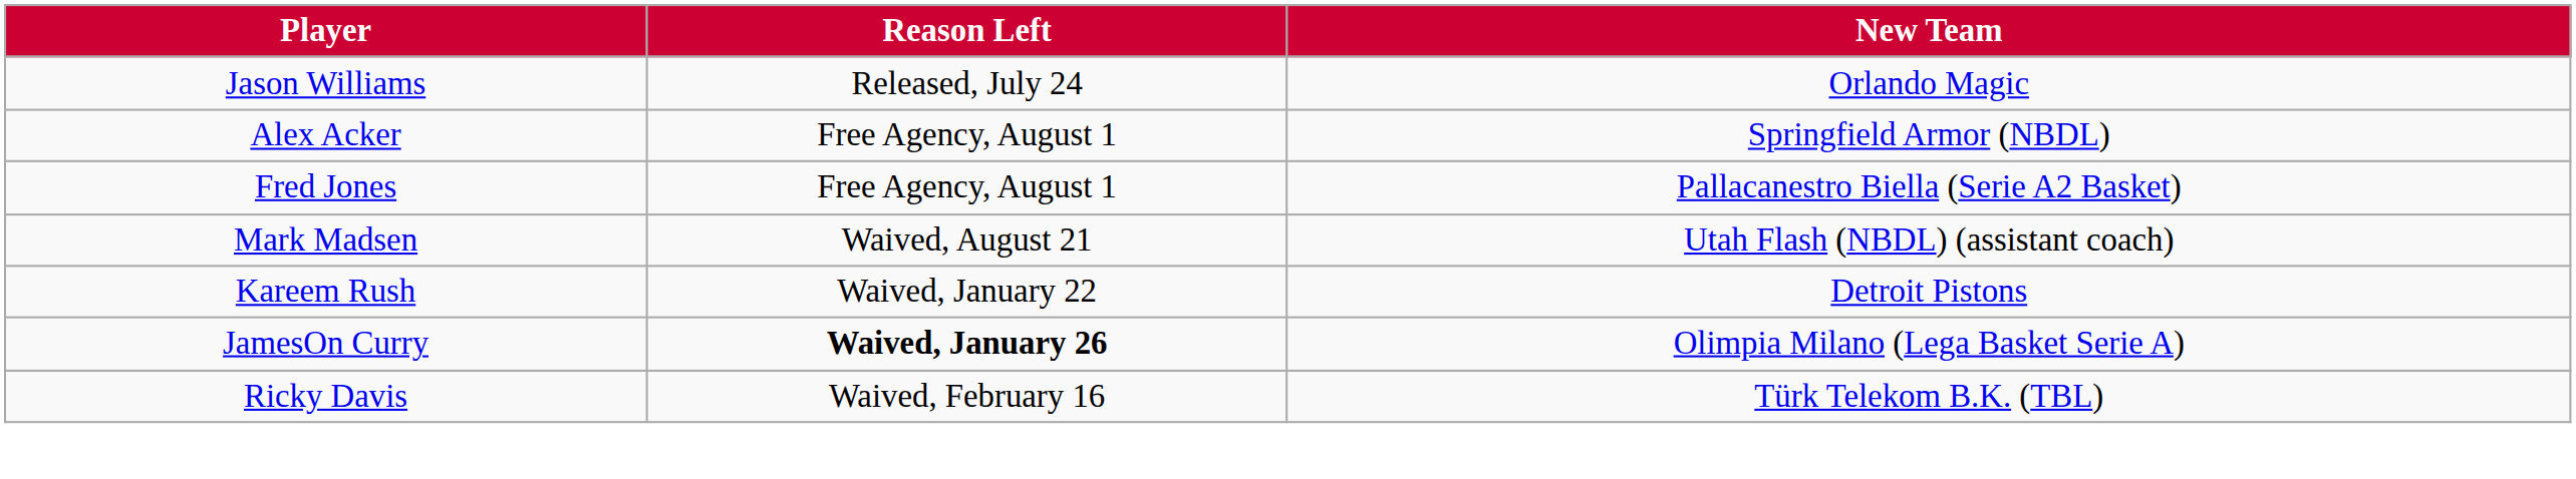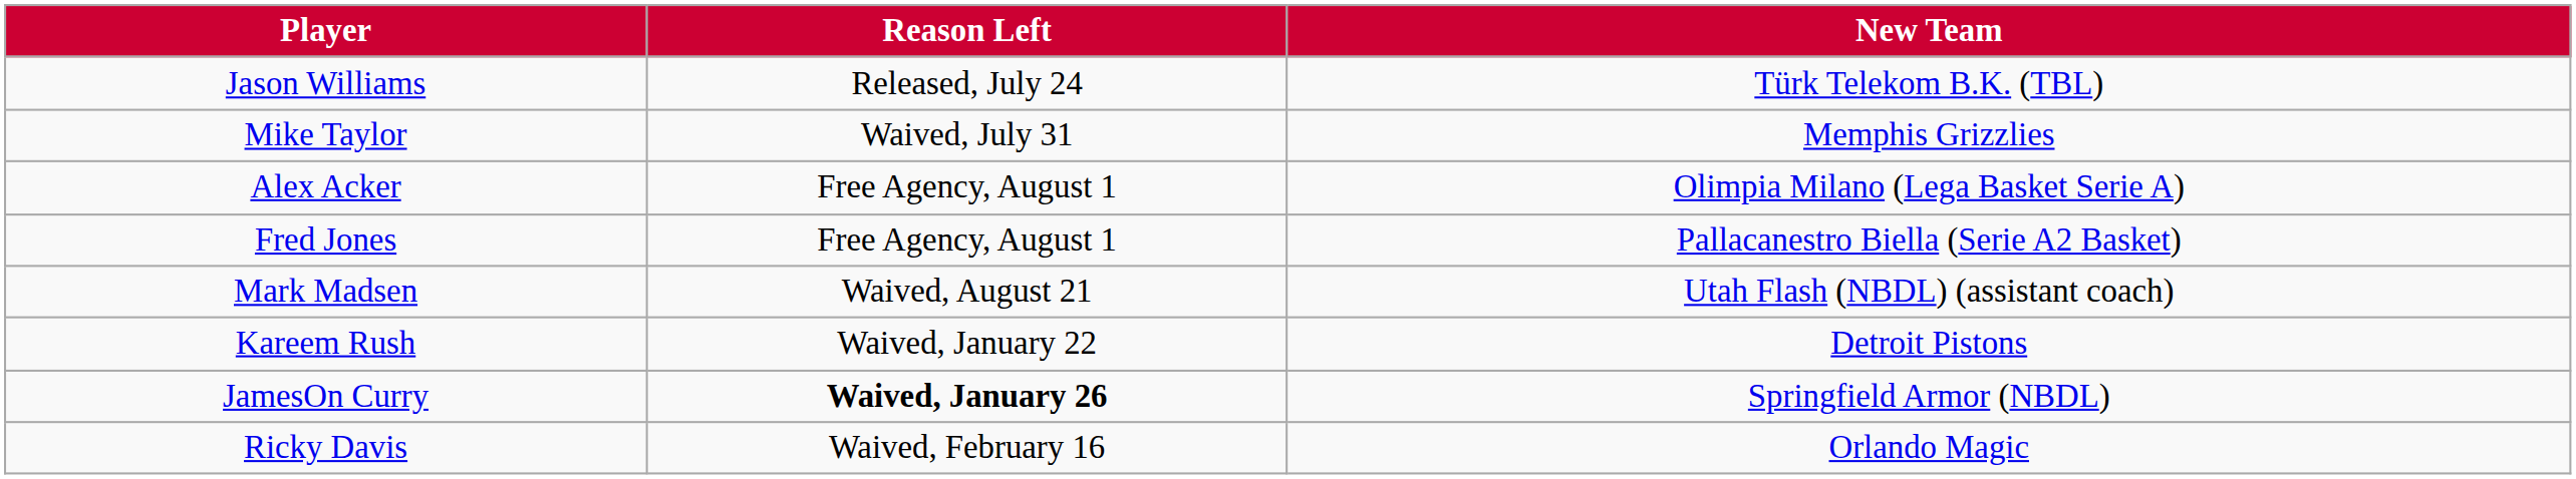Jason Williams | New Team: Orlando Magic -> Türk Telekom B.K. (TBL)
+ row: Mike Taylor | Waived, July 31 | Memphis Grizzlies
Alex Acker | New Team: Springfield Armor (NBDL) -> Olimpia Milano (Lega Basket Serie A)
JamesOn Curry | New Team: Olimpia Milano (Lega Basket Serie A) -> Springfield Armor (NBDL)
Ricky Davis | New Team: Türk Telekom B.K. (TBL) -> Orlando Magic
